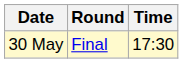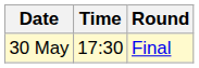columns swapped: Time <-> Round
